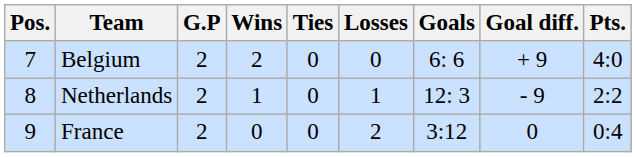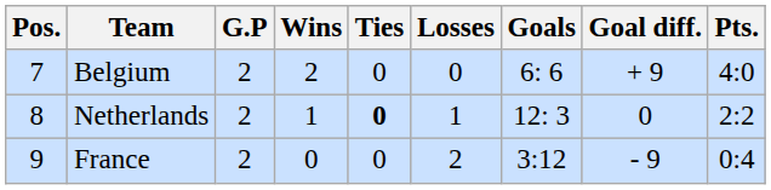Netherlands | Ties: normal -> bold
Netherlands | Goal diff.: - 9 -> 0
France | Goal diff.: 0 -> - 9
